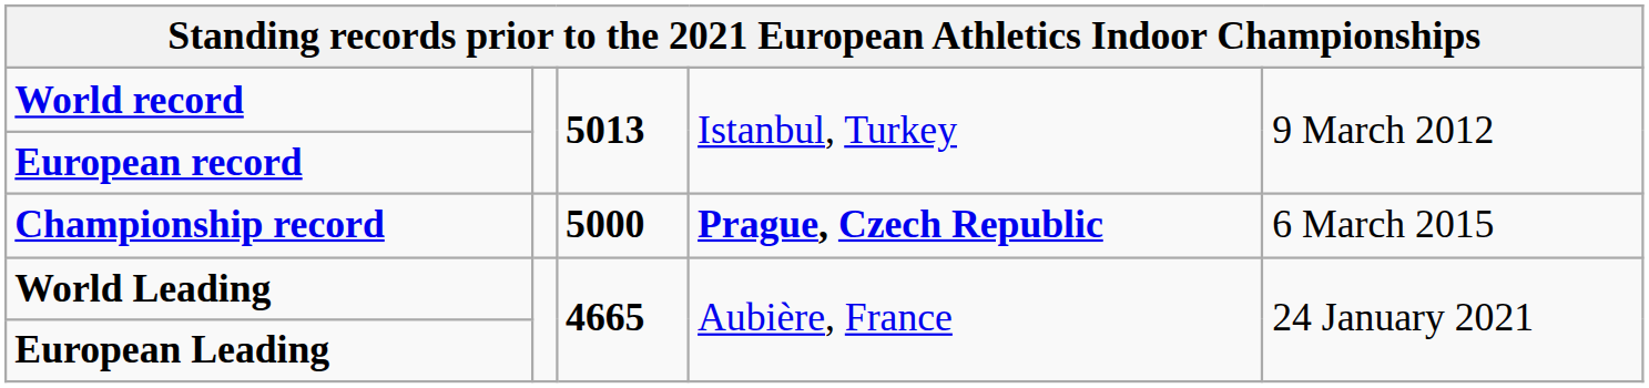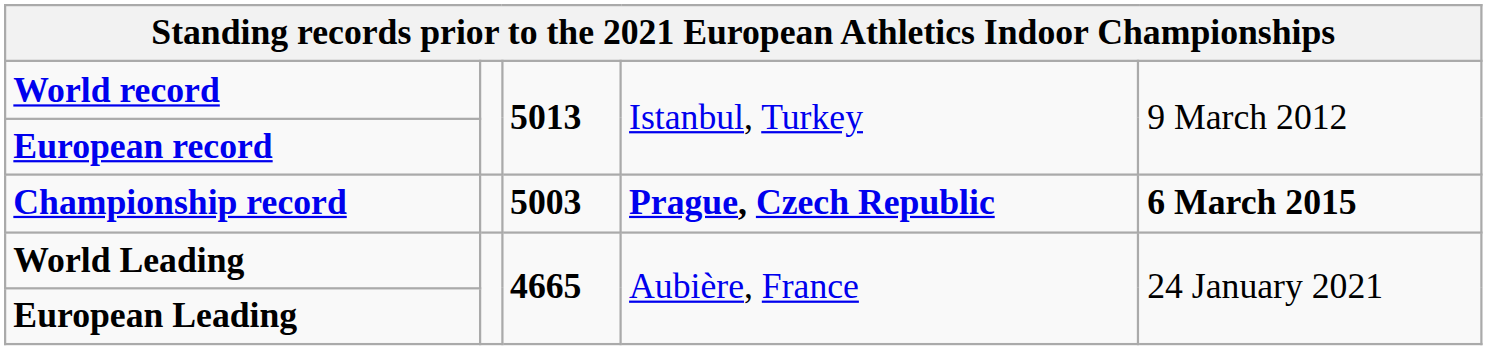Championship record | column 3: 5000 -> 5003
Championship record | column 5: normal -> bold
